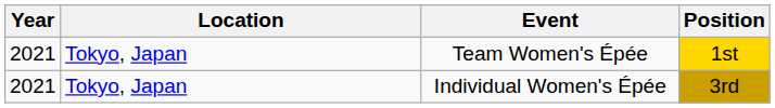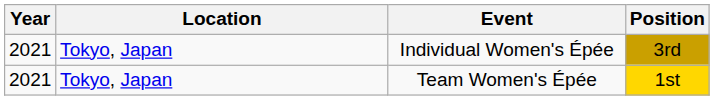rows swapped: Individual Women's Épée <-> Team Women's Épée
